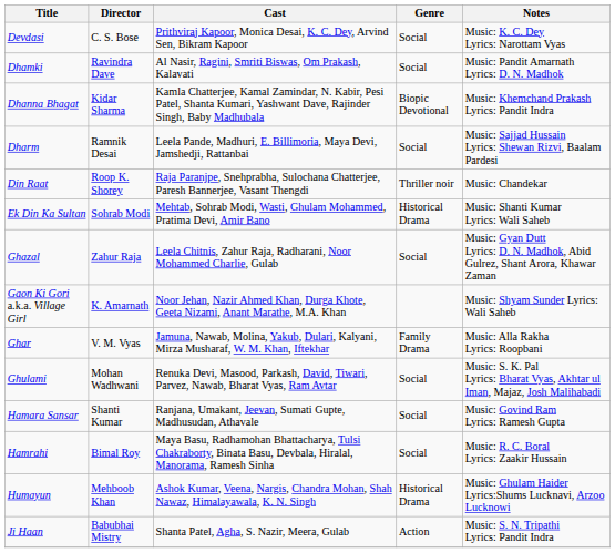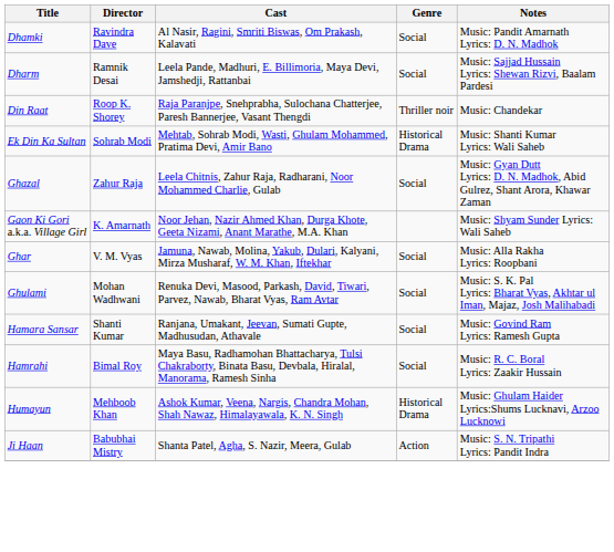- row: Devdasi | C. S. Bose | Prithviraj Kapoor, Monica Desai, K. C. Dey, Arvind Sen, Bikram Kapoor | Social | Music: K. C. Dey Lyrics: Narottam Vyas
- row: Dhanna Bhagat | Kidar Sharma | Kamla Chatterjee, Kamal Zamindar, N. Kabir, Pesi Patel, Shanta Kumari, Yashwant Dave, Rajinder Singh, Baby Madhubala | Biopic Devotional | Music: Khemchand Prakash Lyrics: Pandit Indra
Ghar | Genre: Family Drama -> Social
